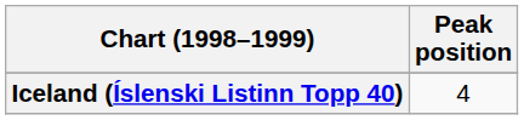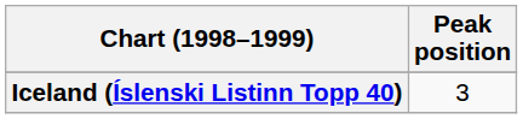Iceland (Íslenski Listinn Topp 40) | Peak position: 4 -> 3
